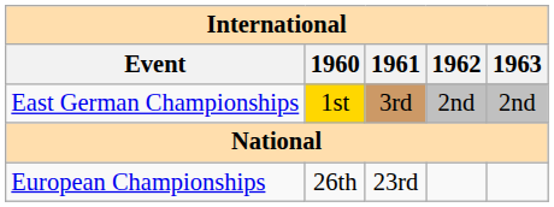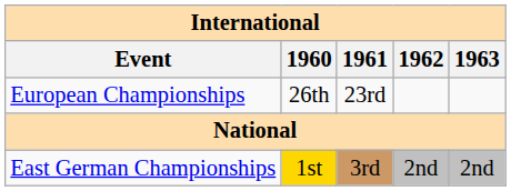rows swapped: European Championships <-> East German Championships
